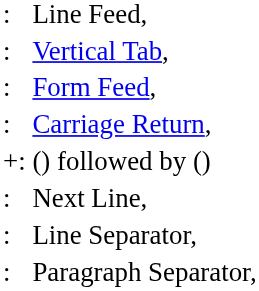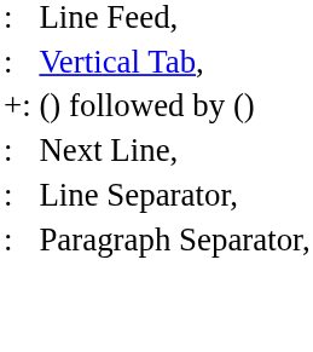- row: : | Form Feed,
- row: : | Carriage Return,
